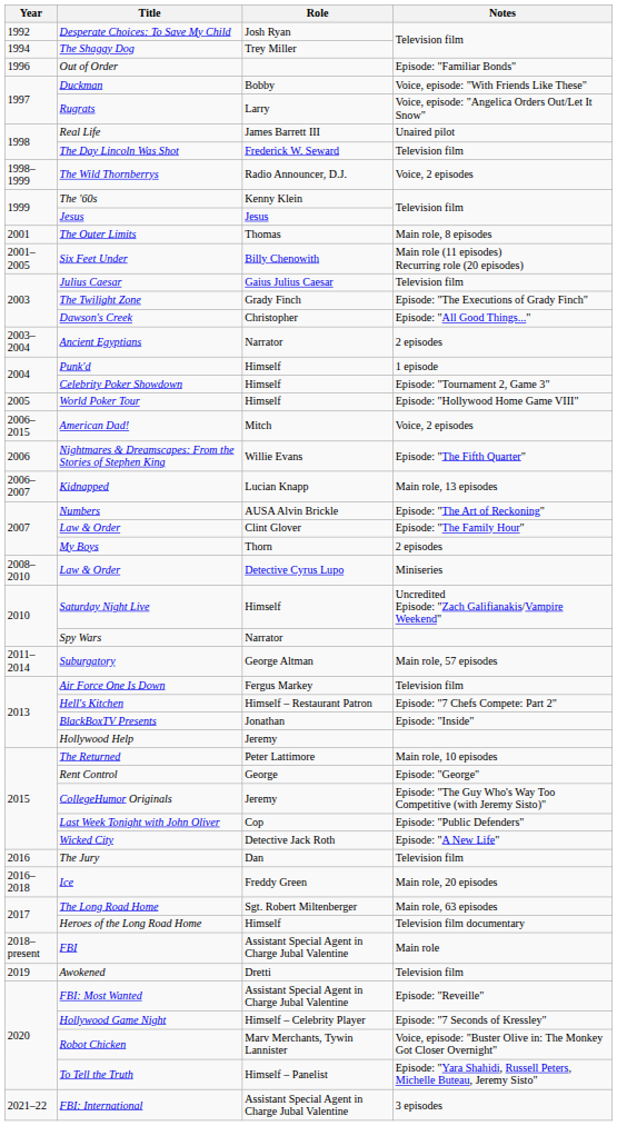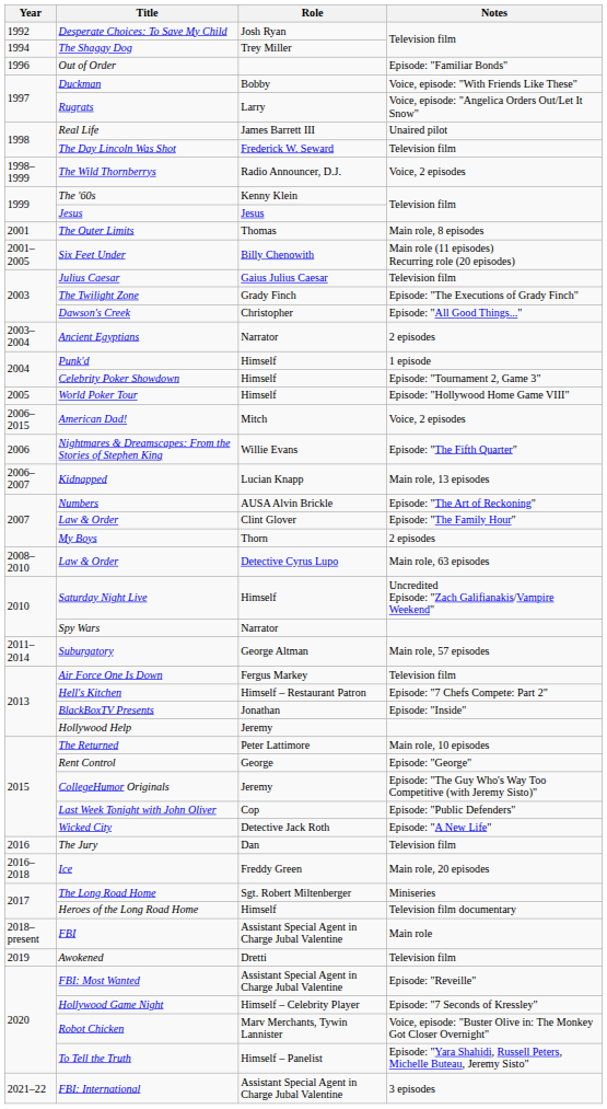Law & Order / Detective Cyrus Lupo | Notes: Miniseries -> Main role, 63 episodes
The Long Road Home | Notes: Main role, 63 episodes -> Miniseries
